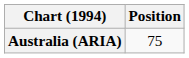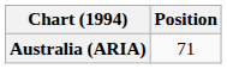Australia (ARIA) | Position: 75 -> 71
